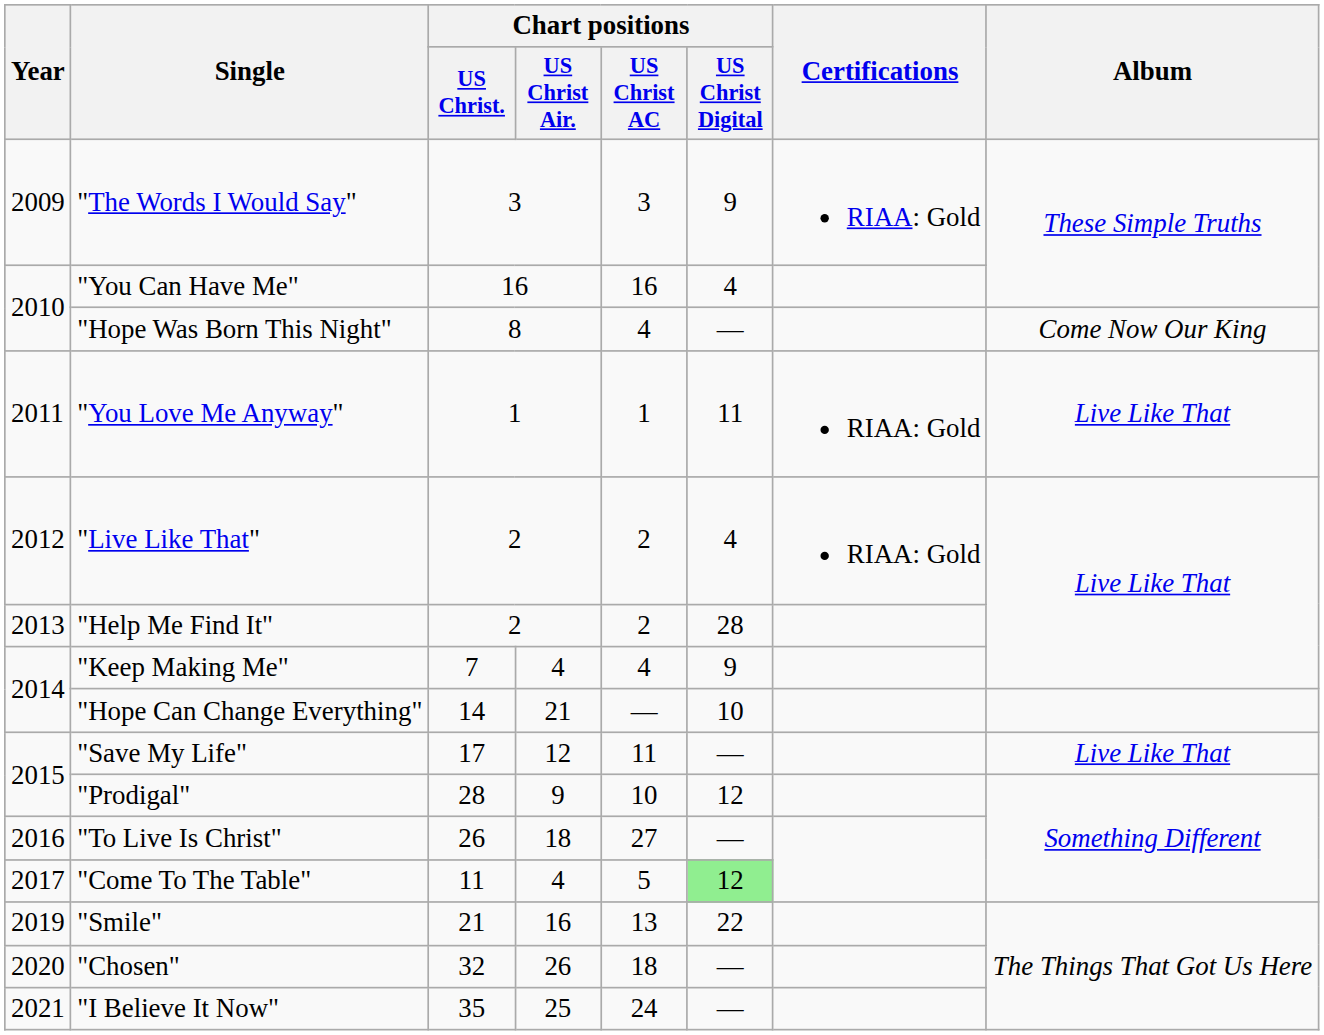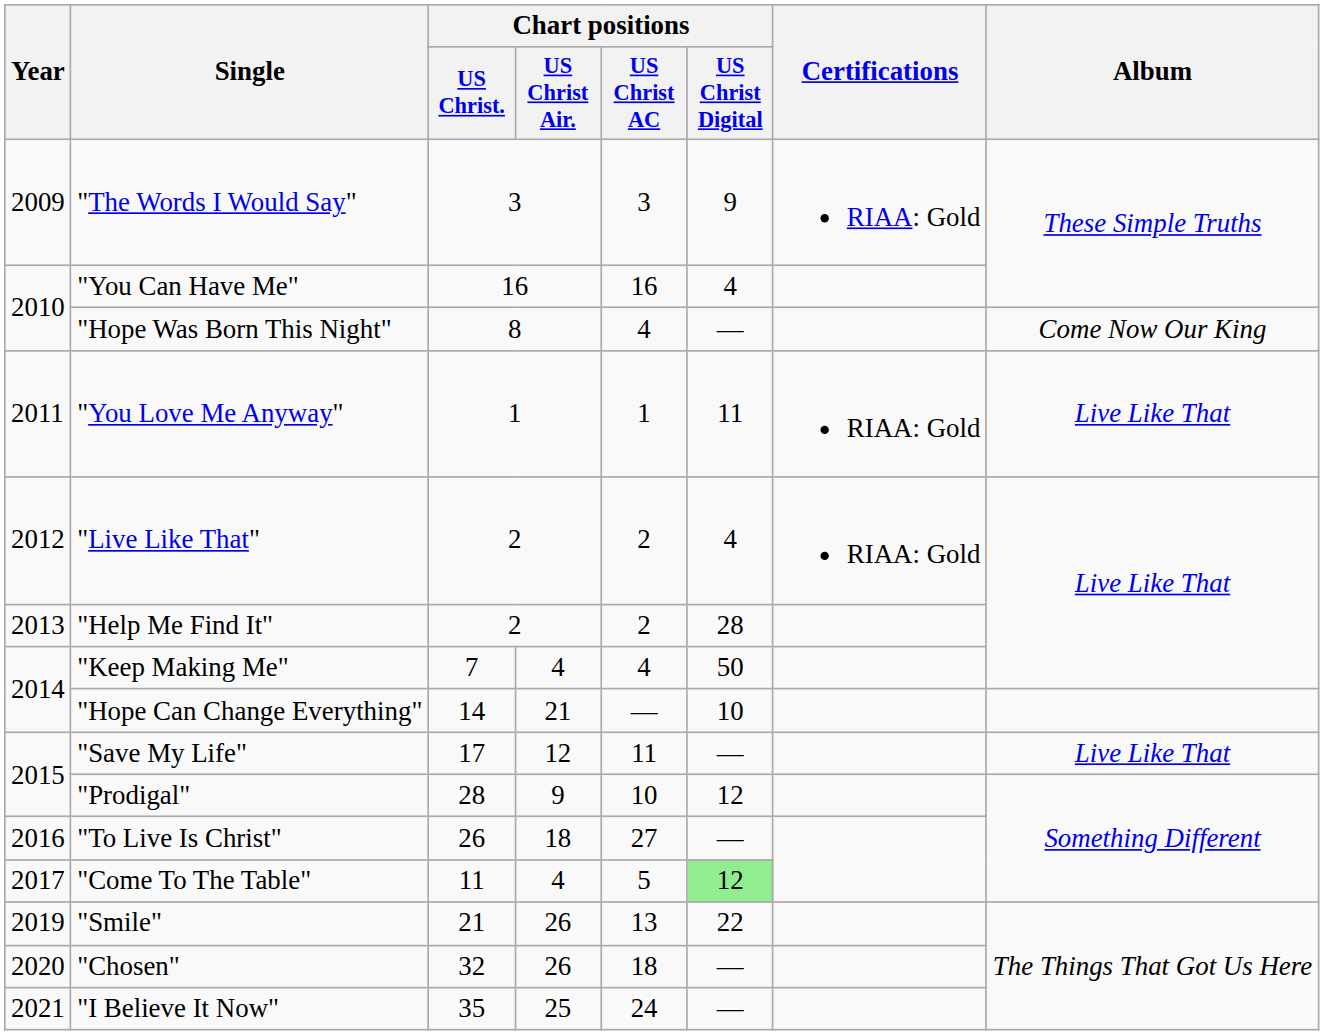"Keep Making Me" | Chart positions / US Christ Digital: 9 -> 50
"Smile" | Chart positions / US Christ Air.: 16 -> 26
